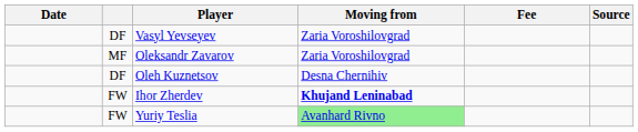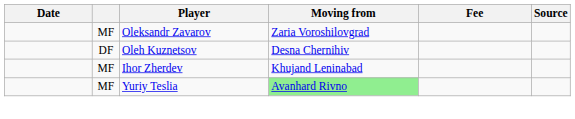- row: DF | Vasyl Yevseyev | Zaria Voroshilovgrad
Ihor Zherdev | column 2: FW -> MF
Ihor Zherdev | Moving from: bold -> normal
Yuriy Teslia | column 2: FW -> MF
